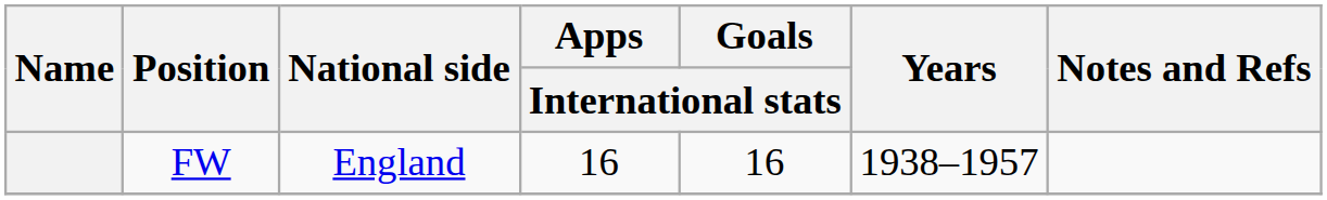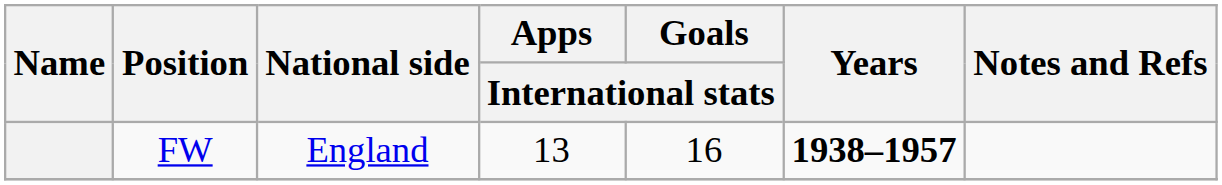FW | Apps / International stats: 16 -> 13
FW | Years: normal -> bold
